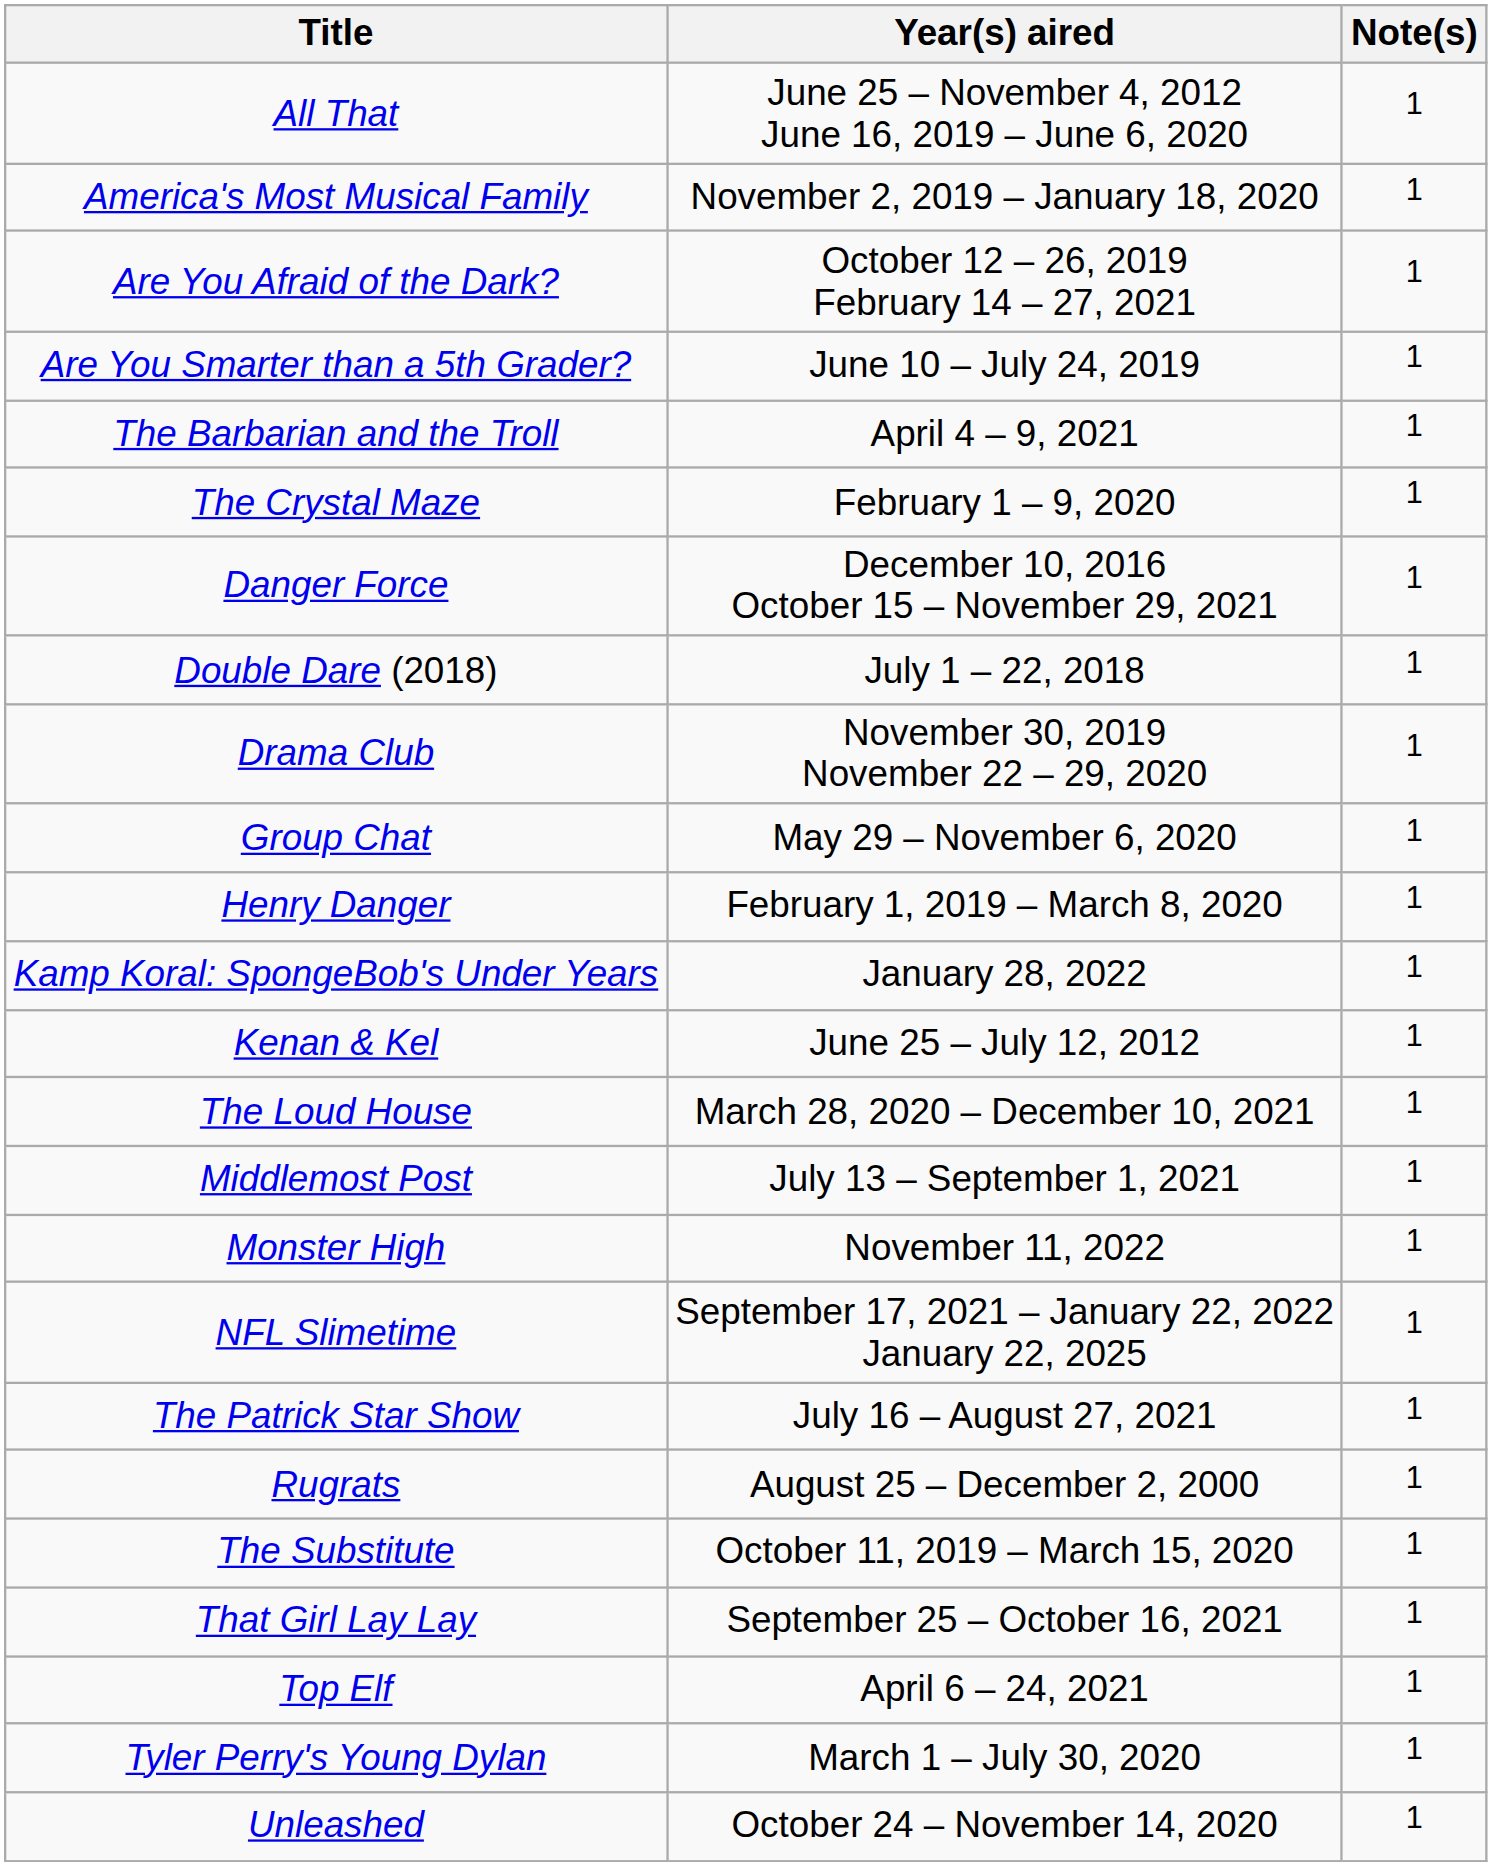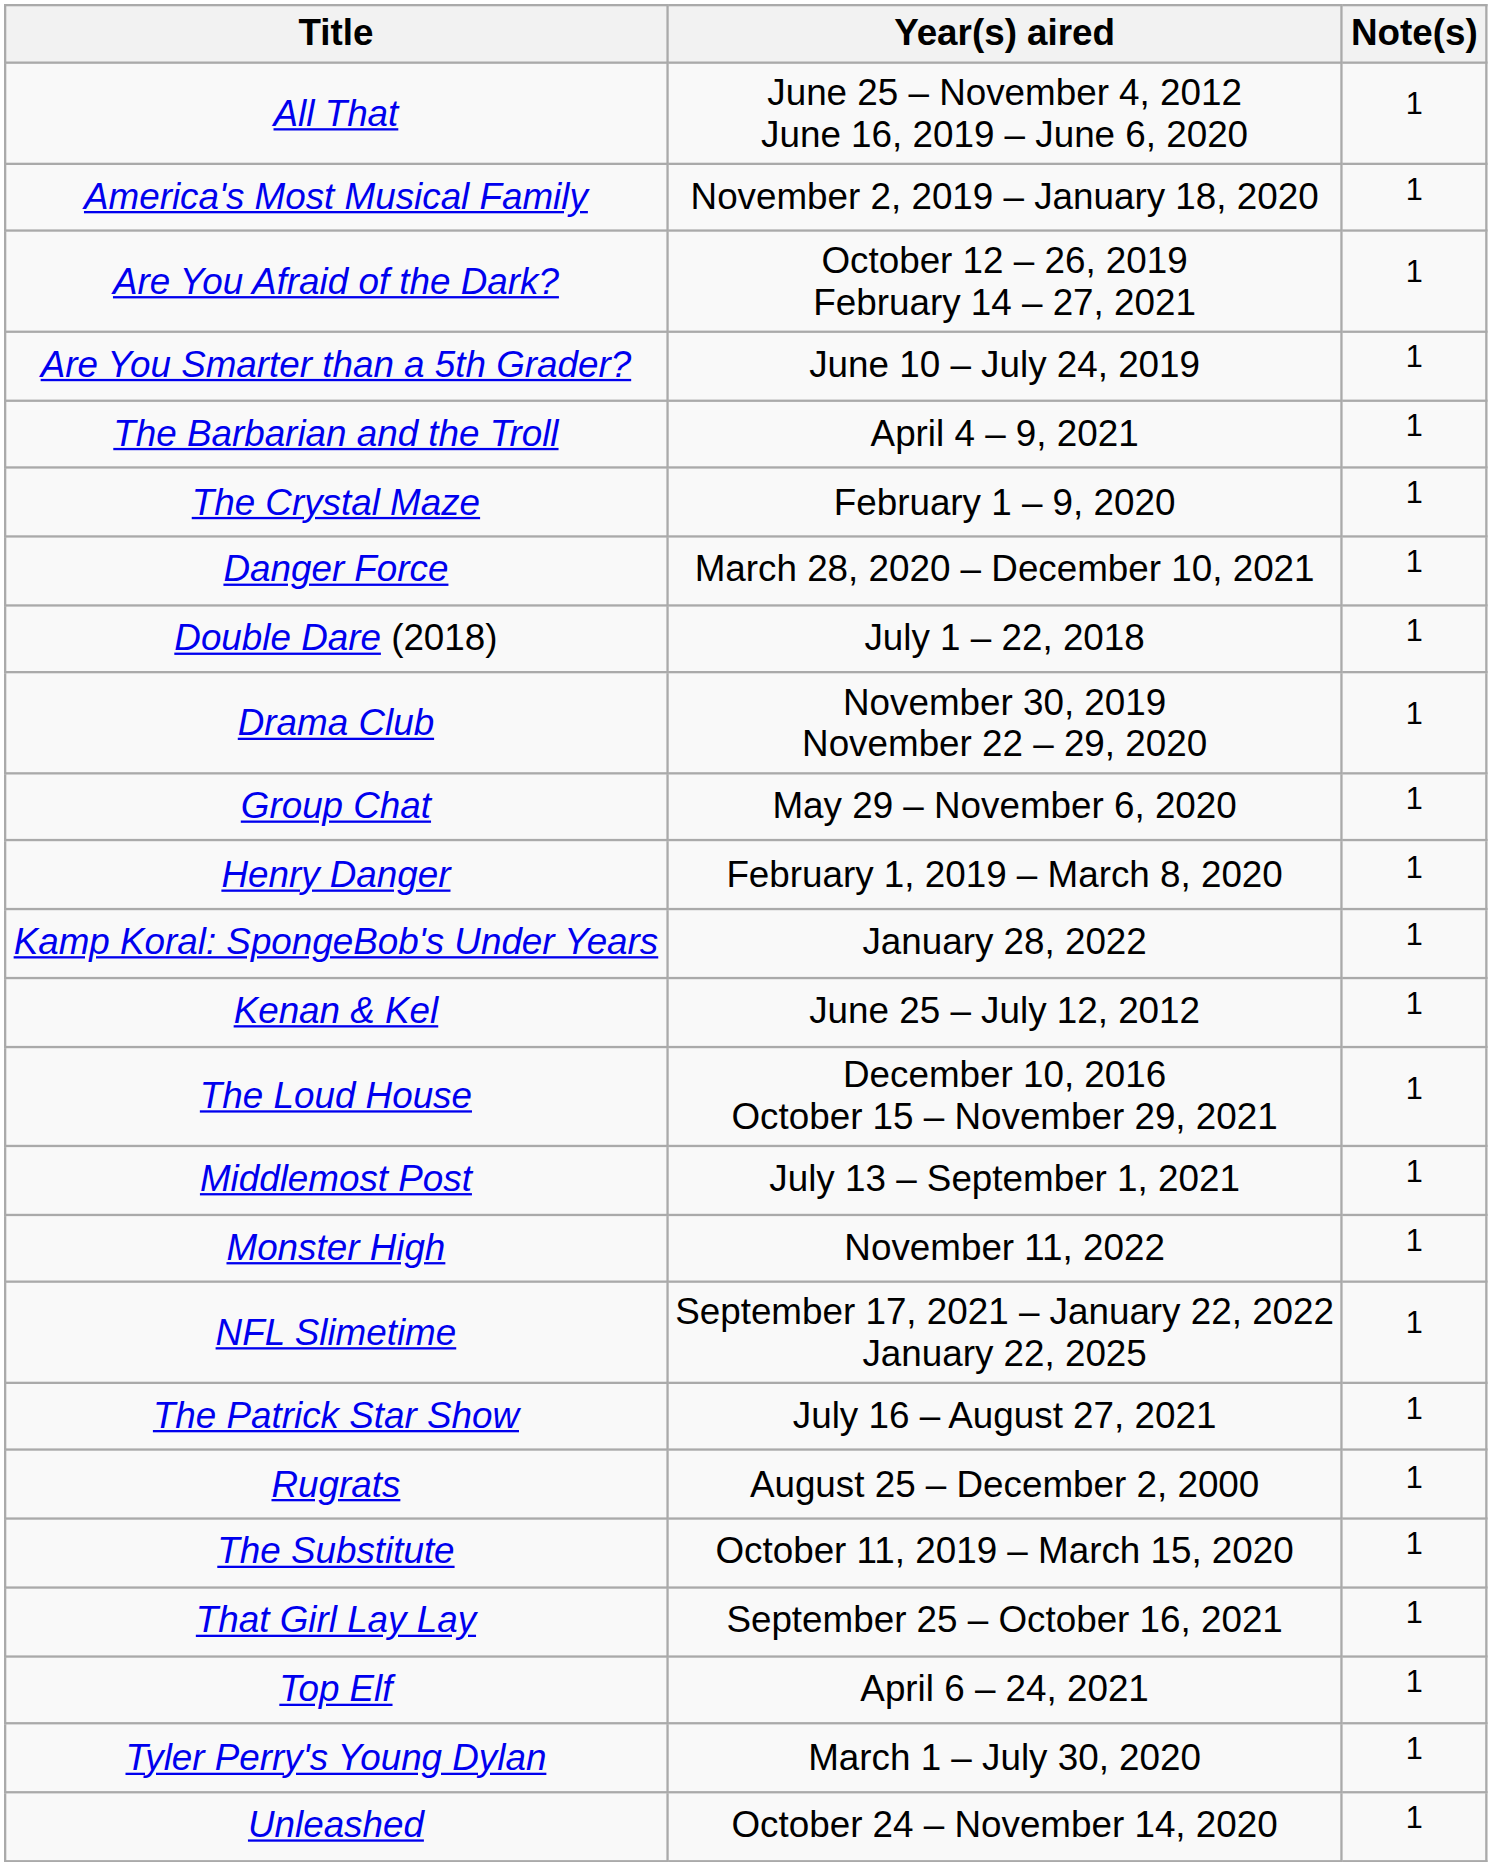Danger Force | Year(s) aired: December 10, 2016 October 15 – November 29, 2021 -> March 28, 2020 – December 10, 2021
The Loud House | Year(s) aired: March 28, 2020 – December 10, 2021 -> December 10, 2016 October 15 – November 29, 2021
